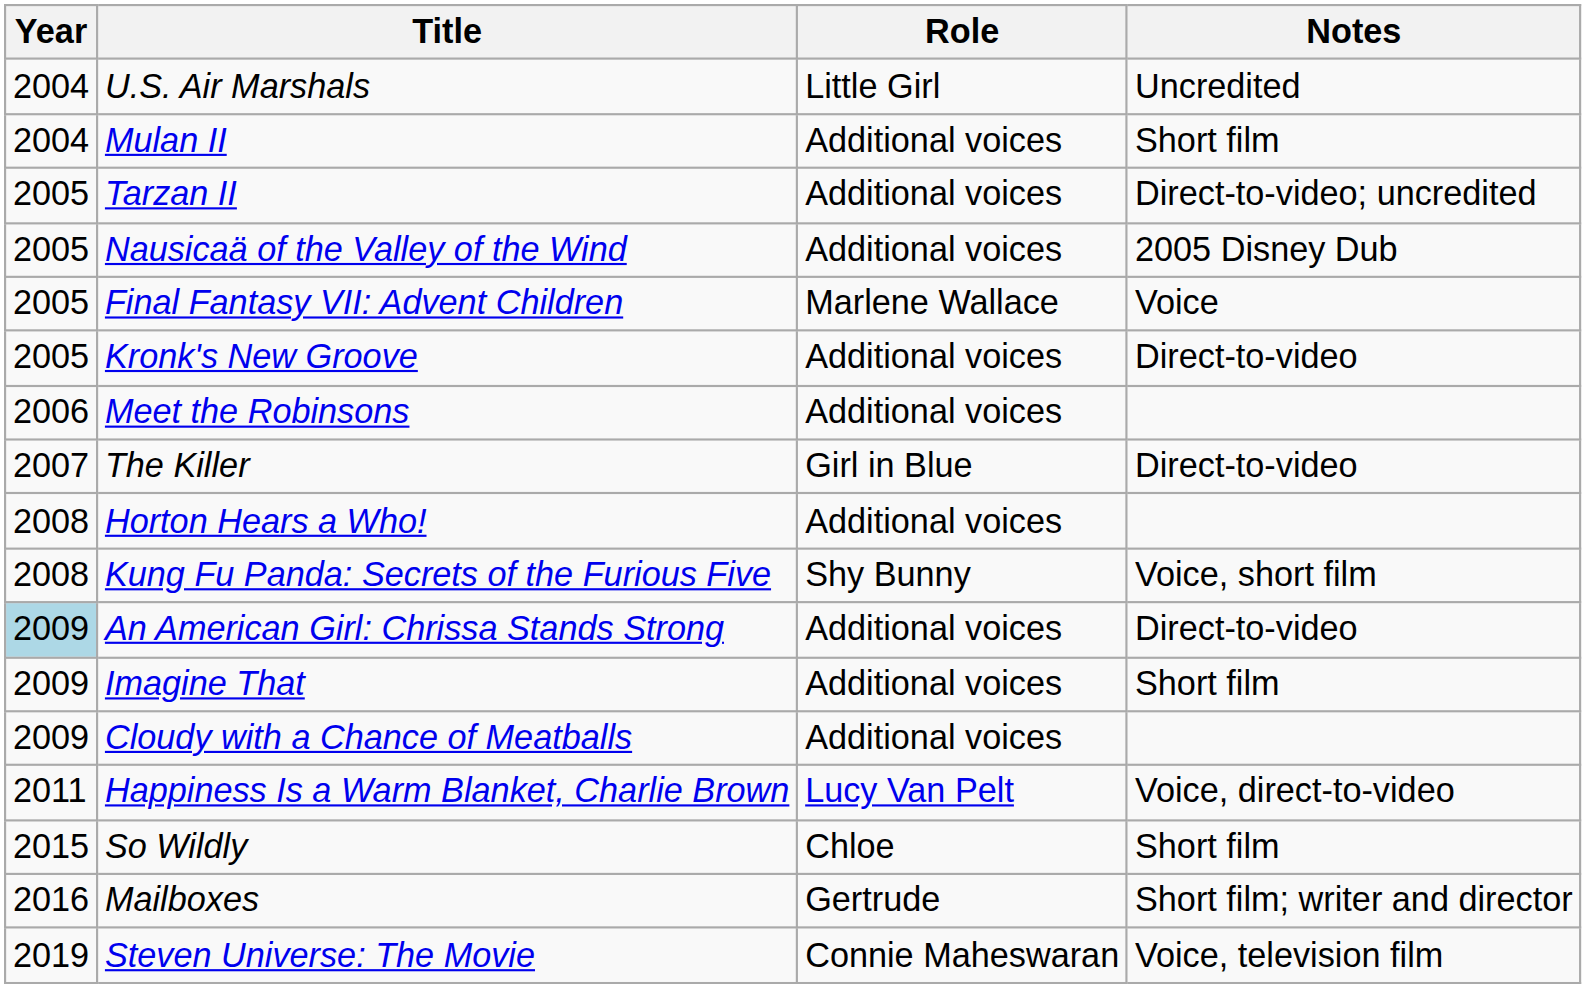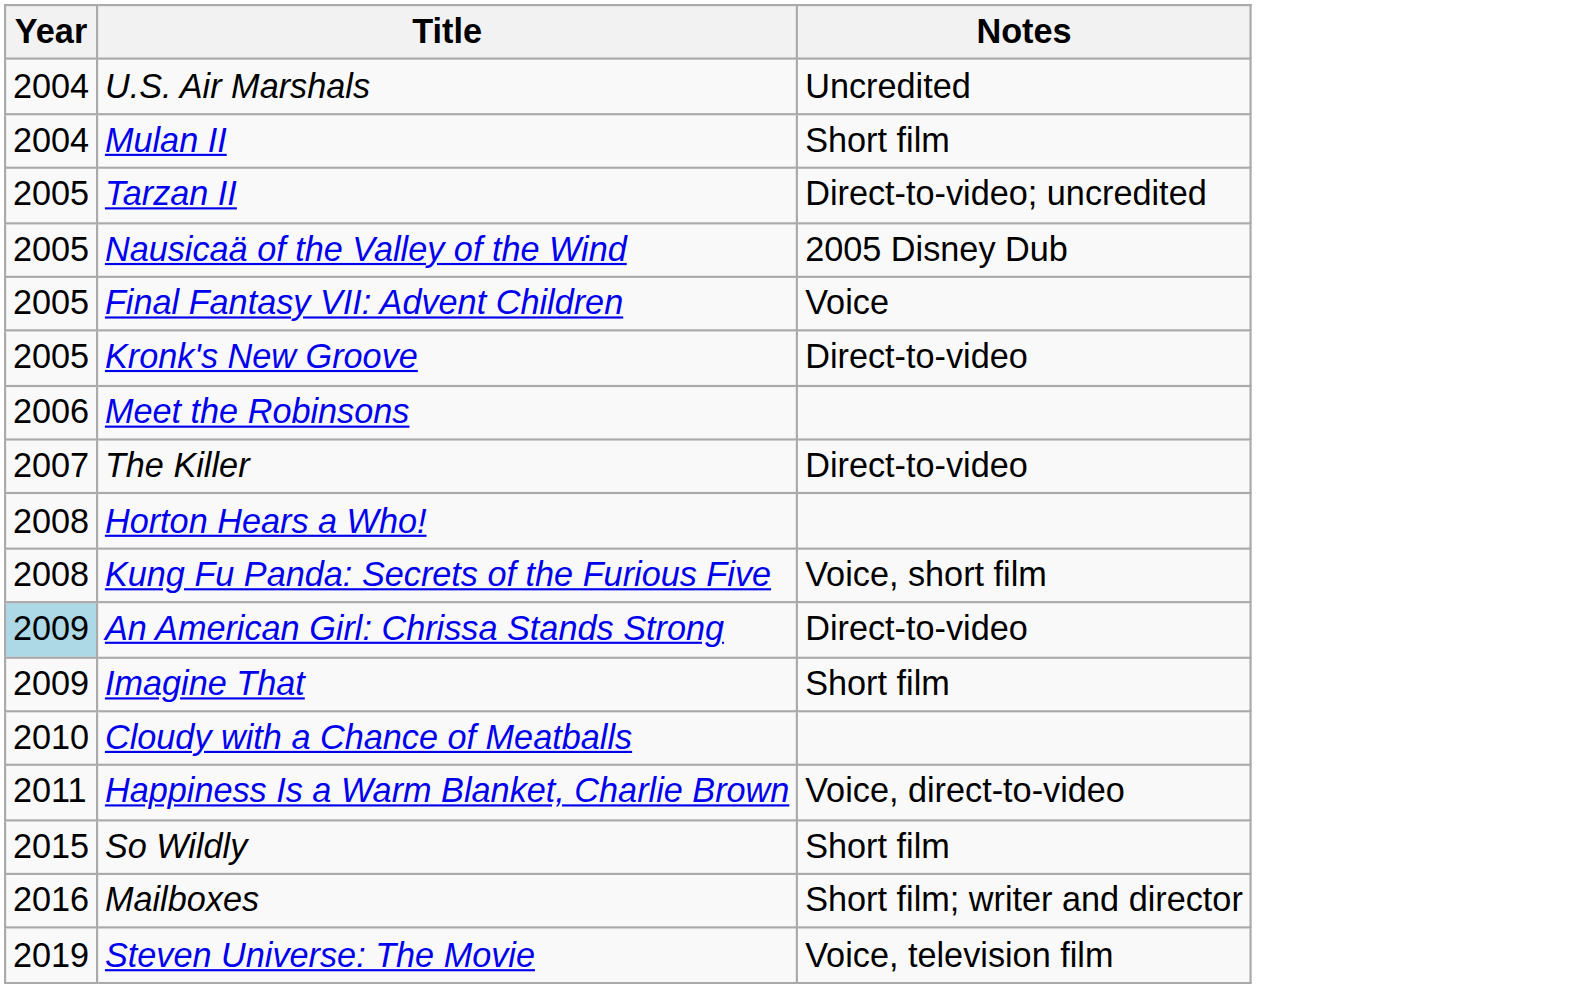- column: Role | Little Girl | Additional voices | Additional voices | Additional voices | Marlene Wallace | Additional voices | Additional voices | Girl in Blue | Additional voices | Shy Bunny | Additional voices | Additional voices | Additional voices | Lucy Van Pelt | Chloe | Gertrude | Connie Maheswaran
Cloudy with a Chance of Meatballs | Year: 2009 -> 2010
